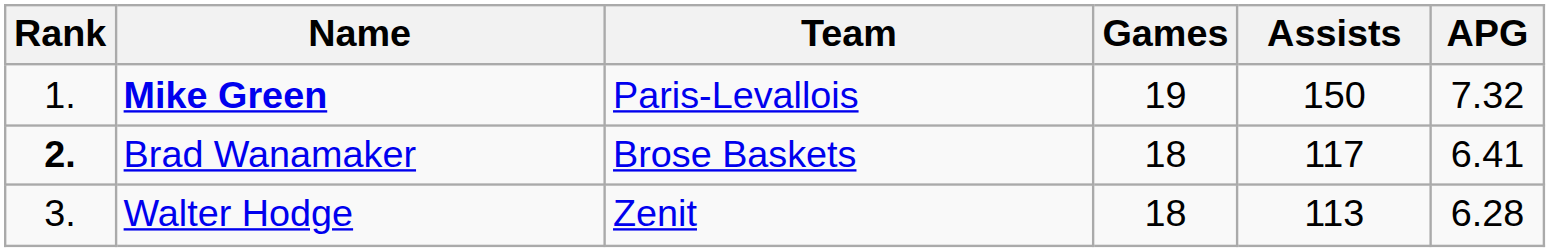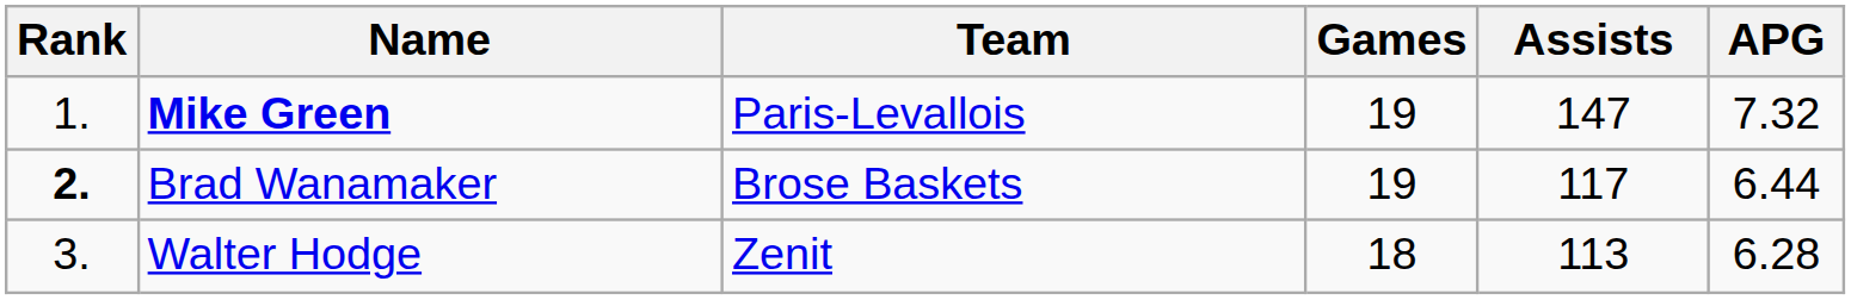Mike Green | Assists: 150 -> 147
Brad Wanamaker | Games: 18 -> 19
Brad Wanamaker | APG: 6.41 -> 6.44
